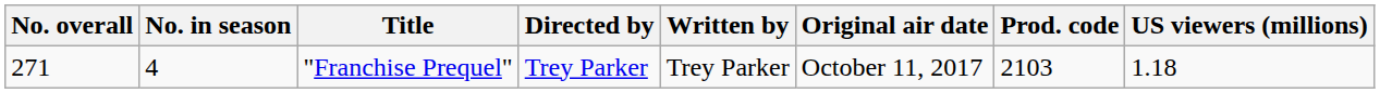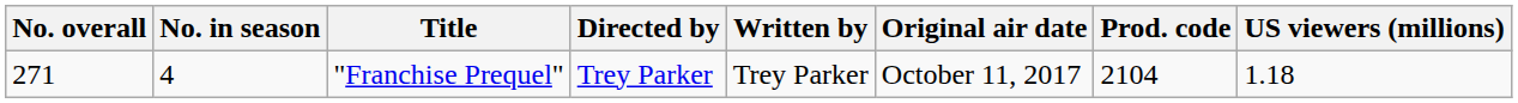"Franchise Prequel" | Prod. code: 2103 -> 2104
